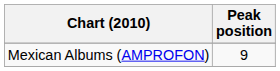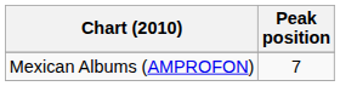Mexican Albums (AMPROFON) | Peak position: 9 -> 7
